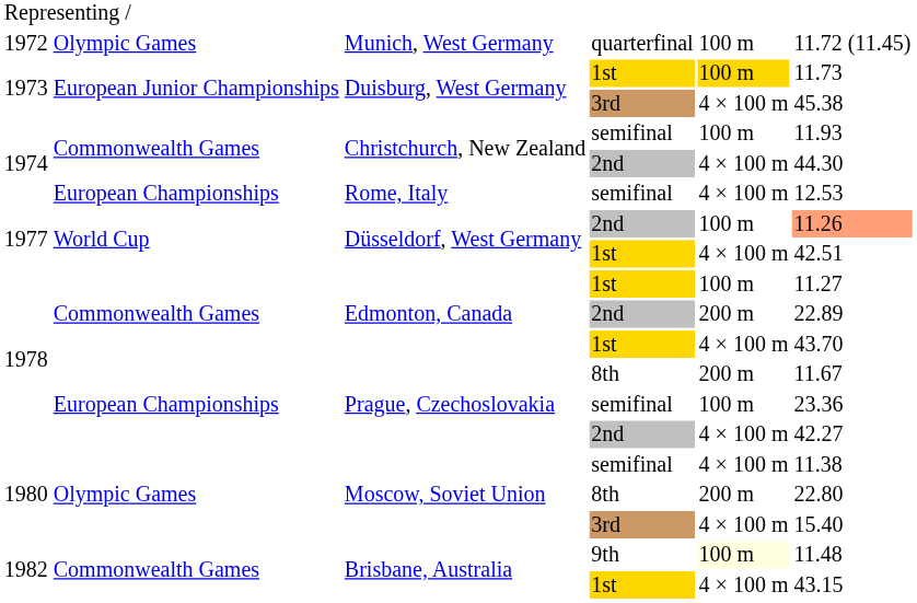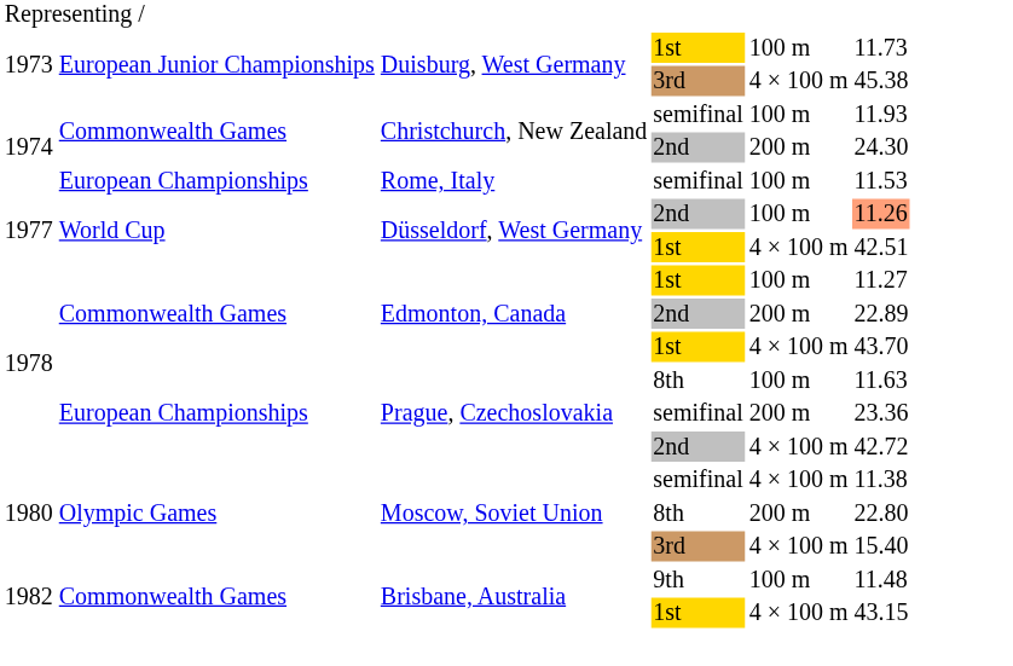- row: 1972 | Olympic Games | Munich, West Germany | quarterfinal | 100 m | 11.72 (11.45)
Duisburg, West Germany / 1st | column 5: gold background -> no background
Christchurch, New Zealand / 2nd | column 5: 4 × 100 m -> 200 m
Christchurch, New Zealand / 2nd | column 6: 44.30 -> 24.30
Rome, Italy | column 5: 4 × 100 m -> 100 m
Rome, Italy | column 6: 12.53 -> 11.53
Prague, Czechoslovakia / 8th | column 5: 200 m -> 100 m
Prague, Czechoslovakia / 8th | column 6: 11.67 -> 11.63
Prague, Czechoslovakia / semifinal | column 5: 100 m -> 200 m
Prague, Czechoslovakia / 2nd | column 6: 42.27 -> 42.72
Brisbane, Australia / 9th | column 5: lightyellow background -> no background
